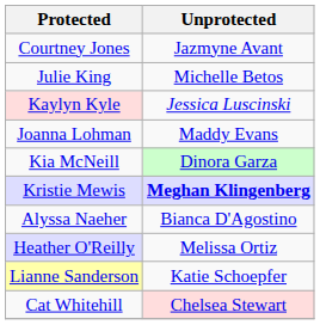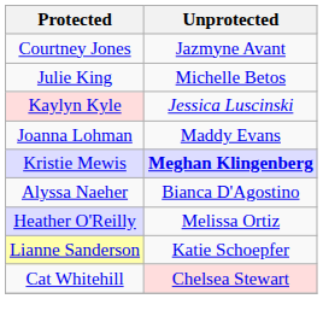- row: Kia McNeill | Dinora Garza
